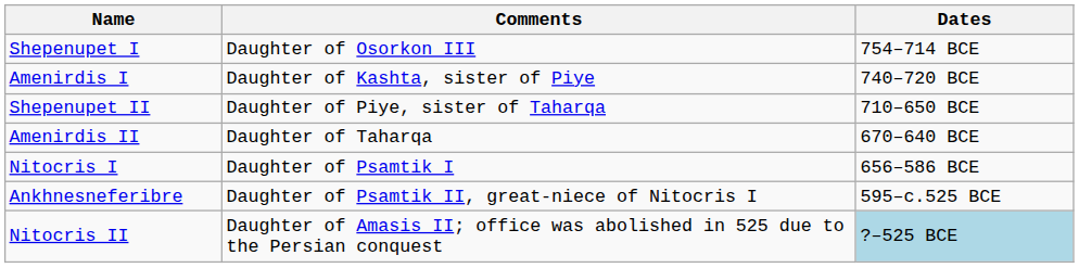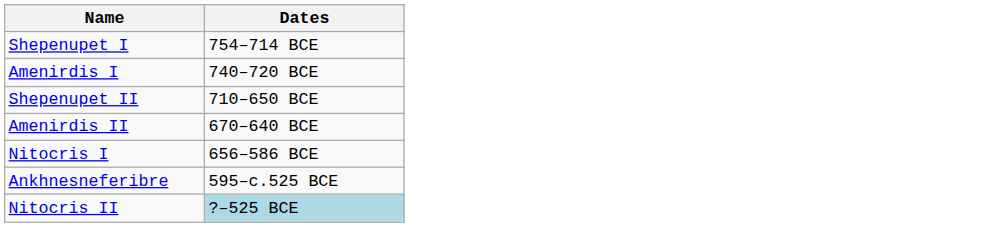- column: Comments | Daughter of Osorkon III | Daughter of Kashta, sister of Piye | Daughter of Piye, sister of Taharqa | Daughter of Taharqa | Daughter of Psamtik I | Daughter of Psamtik II, great-niece of Nitocris I | Daughter of Amasis II; office was abolished in 525 due to the Persian conquest
